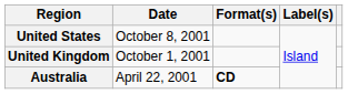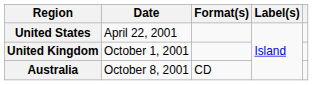United States | Date: October 8, 2001 -> April 22, 2001
Australia | Date: April 22, 2001 -> October 8, 2001
Australia | Format(s): bold -> normal
